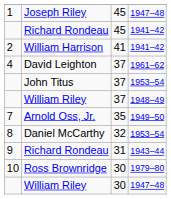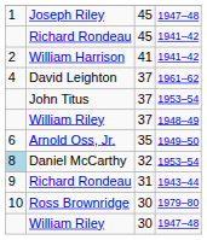Arnold Oss, Jr. | column 1: 7 -> 6
Daniel McCarthy | column 1: no background -> lightblue background
